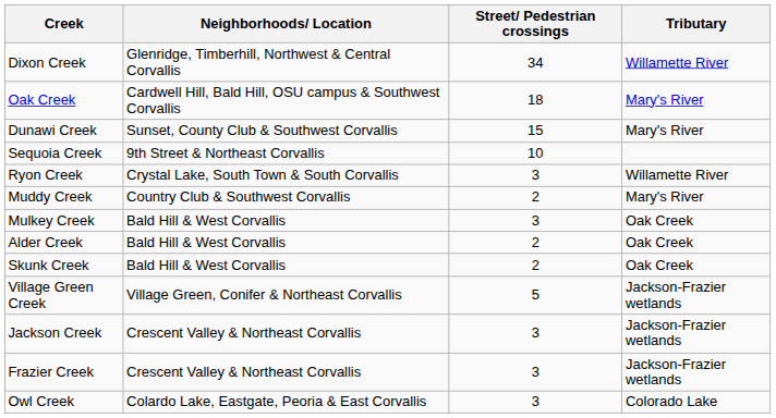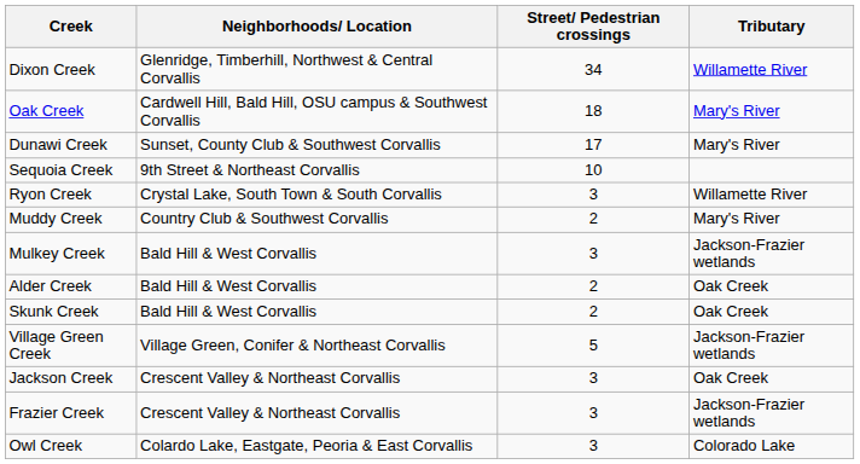Dunawi Creek | Street/ Pedestrian crossings: 15 -> 17
Mulkey Creek | Tributary: Oak Creek -> Jackson-Frazier wetlands
Jackson Creek | Tributary: Jackson-Frazier wetlands -> Oak Creek
